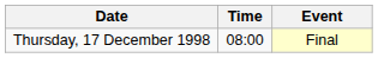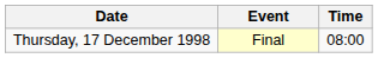columns swapped: Time <-> Event
